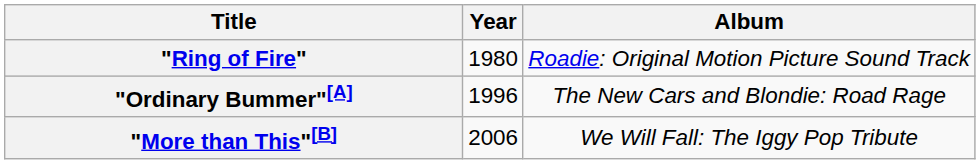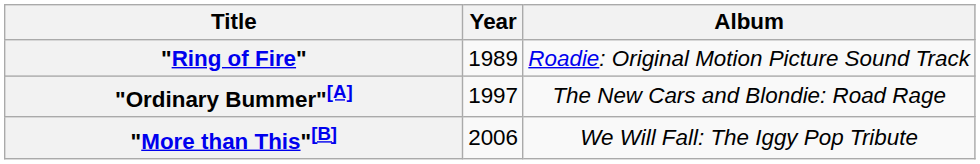"Ring of Fire" | Year: 1980 -> 1989
"Ordinary Bummer"[A] | Year: 1996 -> 1997
